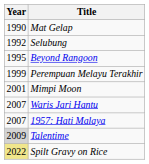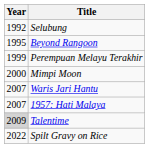- row: 1990 | Mat Gelap
Mimpi Moon | Year: 2001 -> 2000
Spilt Gravy on Rice | Year: khaki background -> no background
